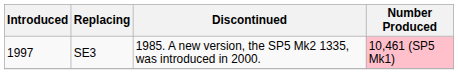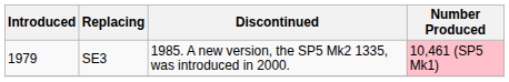SE3 | Introduced: 1997 -> 1979
